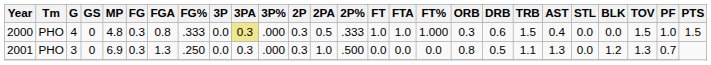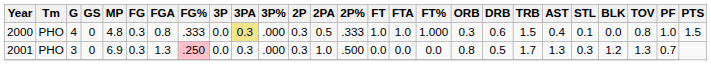2000 | STL: 0.0 -> 0.1
2000 | TOV: 1.5 -> 0.8
2001 | FG%: no background -> pink background
2001 | TRB: 1.1 -> 1.7
2001 | STL: 0.0 -> 0.3
